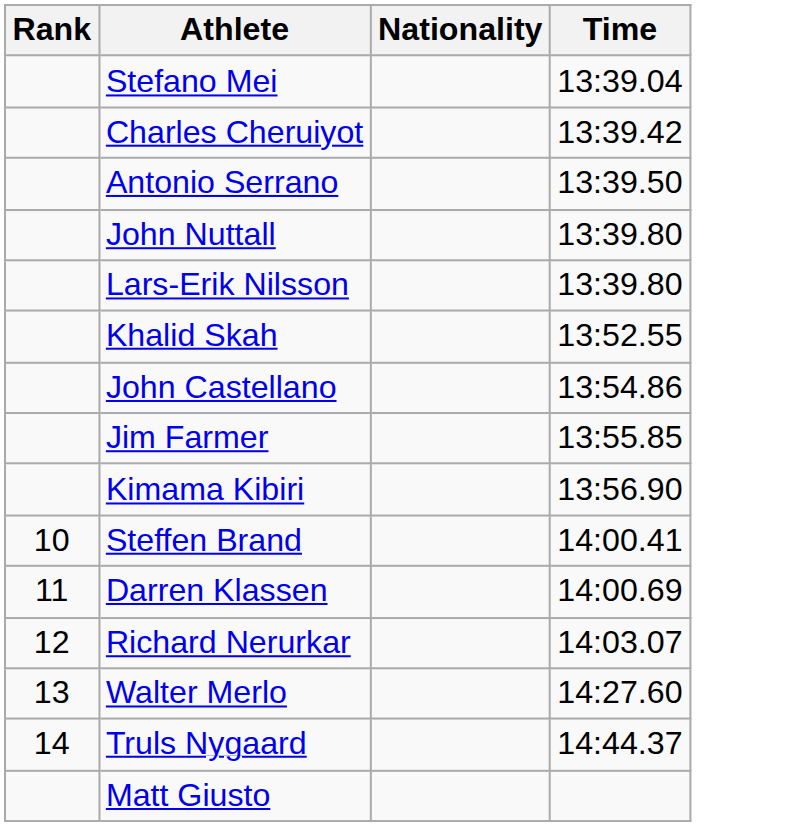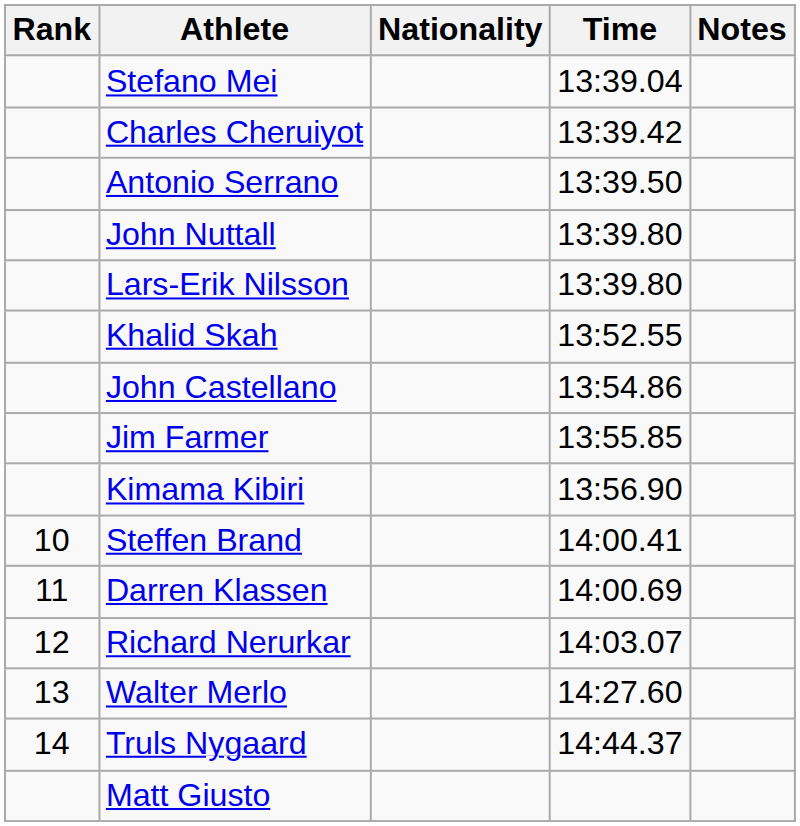+ column: Notes
